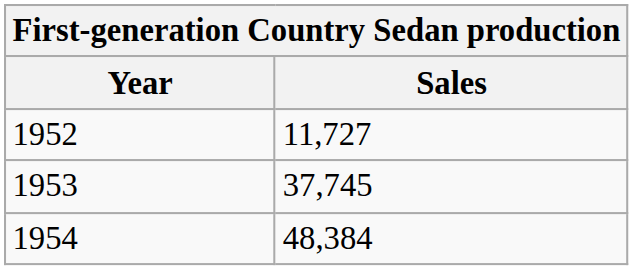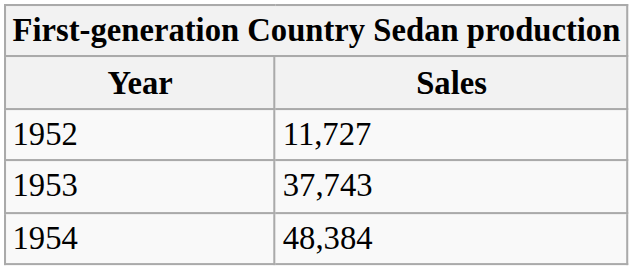1953 | Sales: 37,745 -> 37,743
